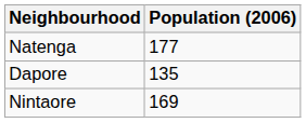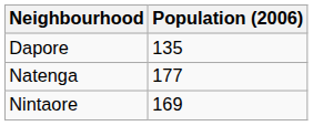rows swapped: Dapore <-> Natenga
